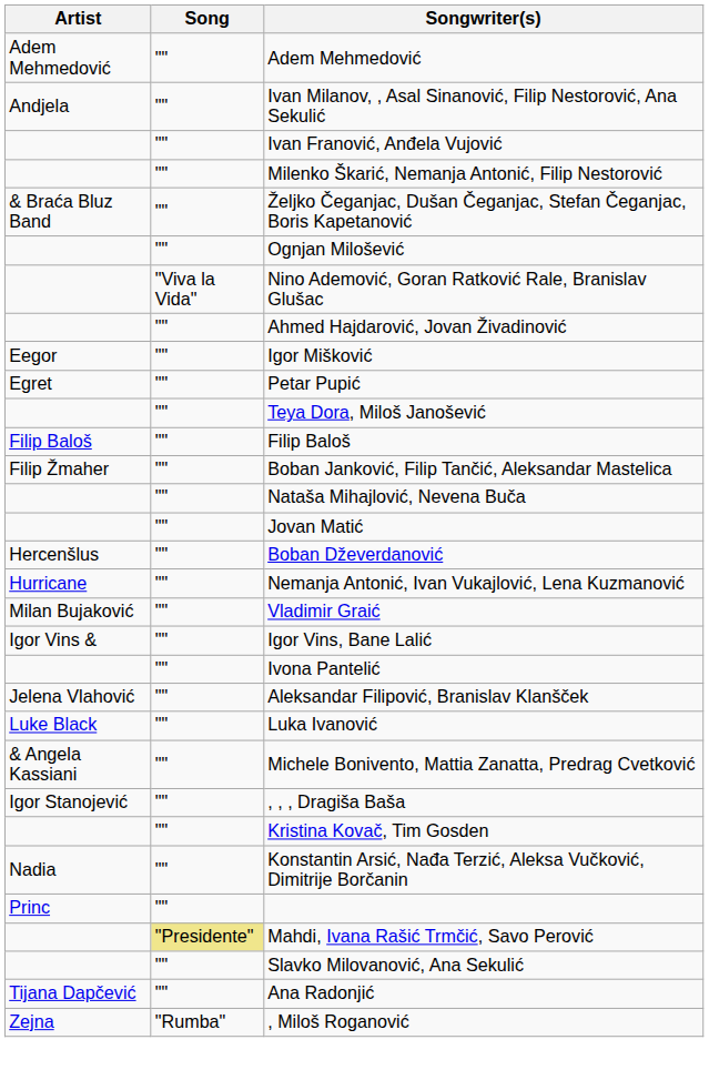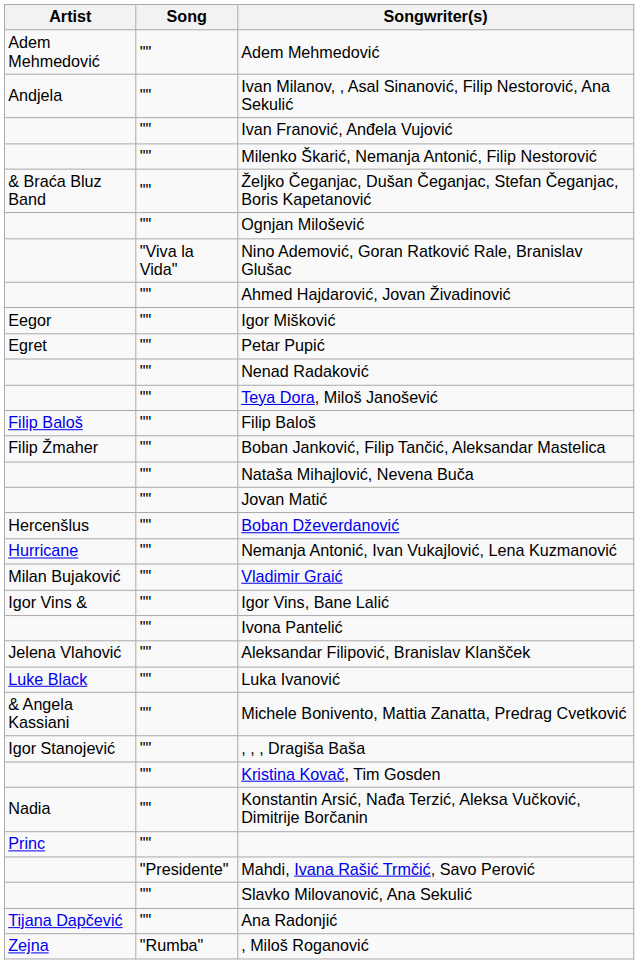+ row: "" | Nenad Radaković
Mahdi, Ivana Rašić Trmčić, Savo Perović | Song: khaki background -> no background
